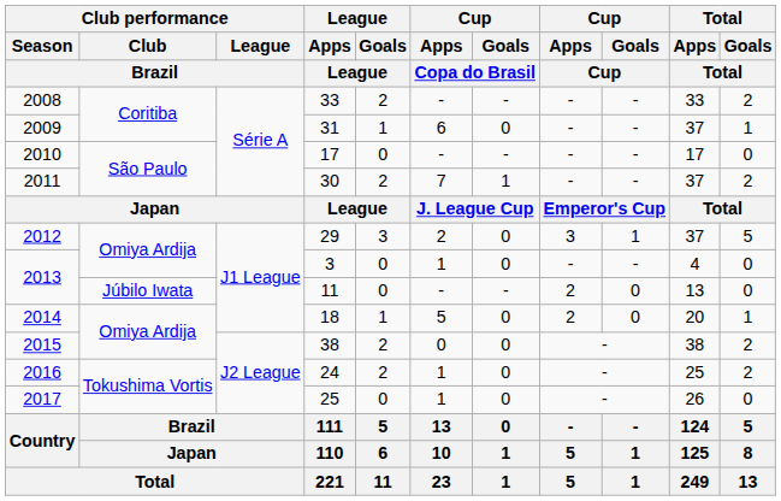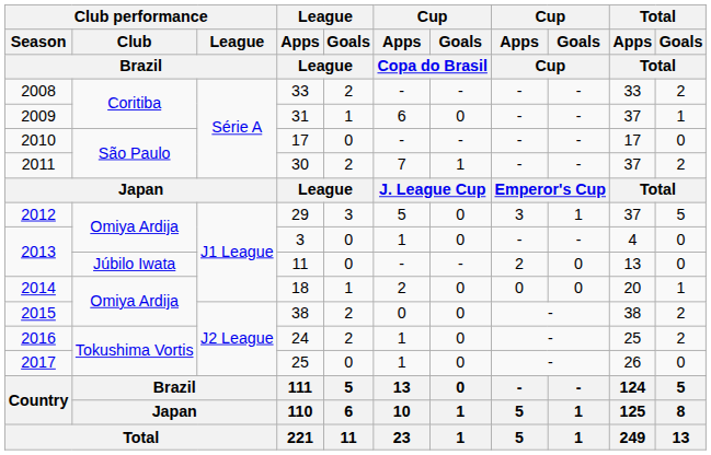29 | Cup / Apps / Copa do Brasil: 2 -> 5
18 | Cup / Apps / Copa do Brasil: 5 -> 2
18 | Cup / Apps / Cup: 2 -> 0
